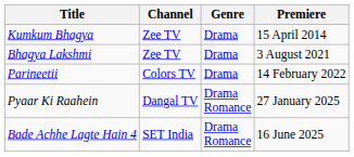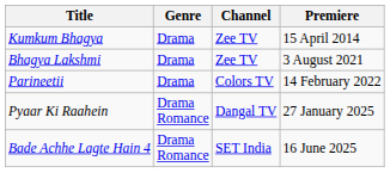columns swapped: Genre <-> Channel
